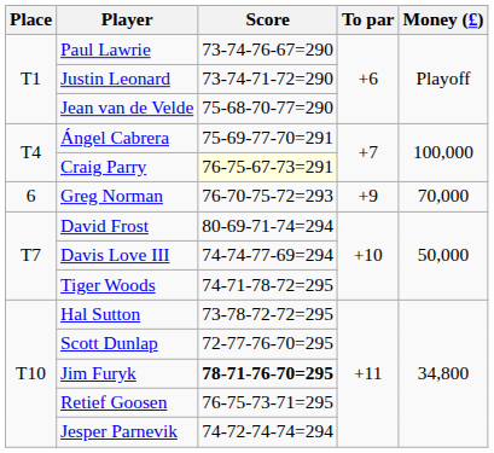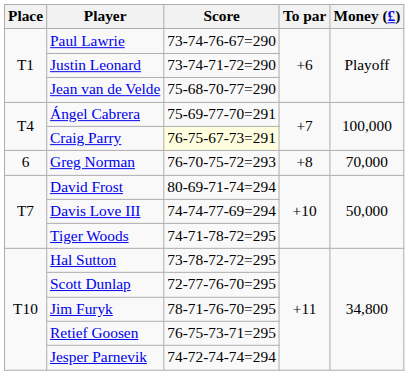Greg Norman | To par: +9 -> +8
Jim Furyk | Score: bold -> normal
